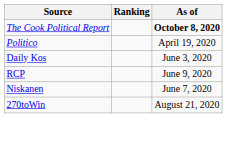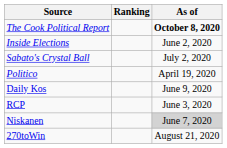+ row: Inside Elections | June 2, 2020
+ row: Sabato's Crystal Ball | July 2, 2020
Daily Kos | As of: June 3, 2020 -> June 9, 2020
RCP | As of: June 9, 2020 -> June 3, 2020
Niskanen | As of: no background -> lightgrey background
